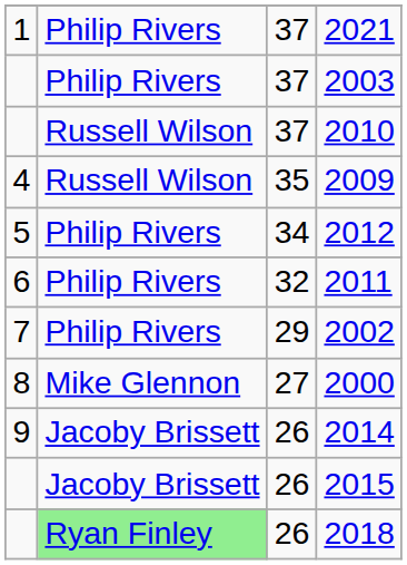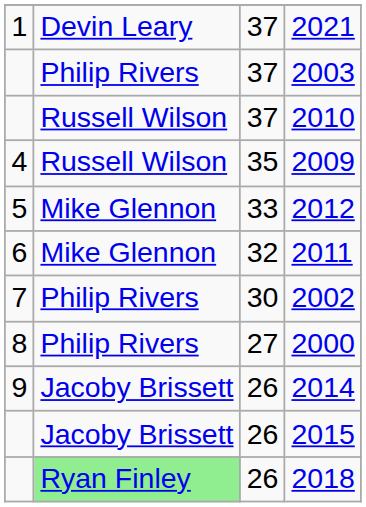2021 | column 2: Philip Rivers -> Devin Leary
2012 | column 2: Philip Rivers -> Mike Glennon
2012 | column 3: 34 -> 33
2011 | column 2: Philip Rivers -> Mike Glennon
2002 | column 3: 29 -> 30
2000 | column 2: Mike Glennon -> Philip Rivers
